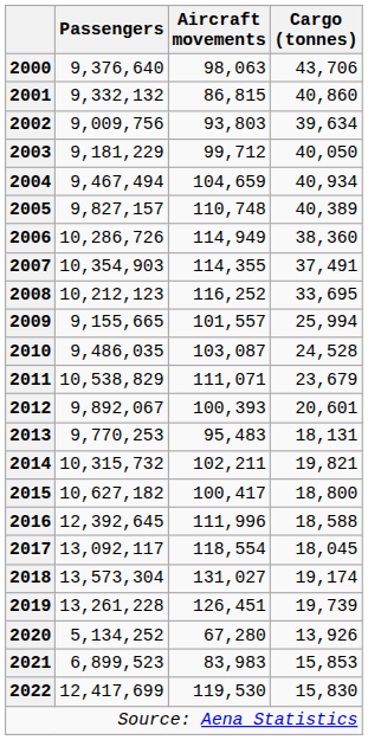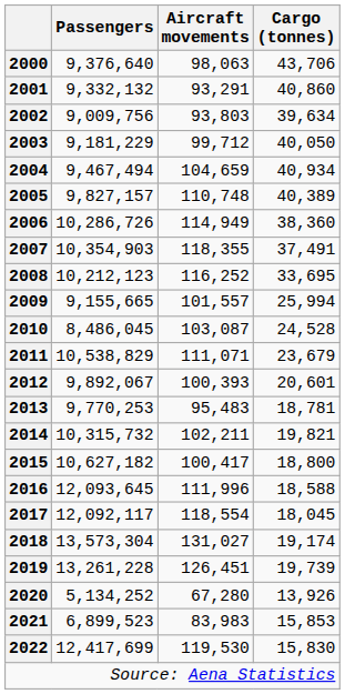2001 | Aircraft movements: 86,815 -> 93,291
2007 | Aircraft movements: 114,355 -> 118,355
2010 | Passengers: 9,486,035 -> 8,486,045
2013 | Cargo (tonnes): 18,131 -> 18,781
2016 | Passengers: 12,392,645 -> 12,093,645
2017 | Passengers: 13,092,117 -> 12,092,117
